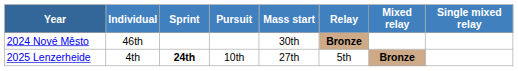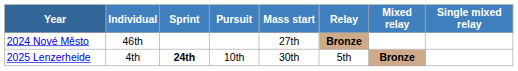2024 Nové Město | Mass start: 30th -> 27th
2025 Lenzerheide | Mass start: 27th -> 30th
